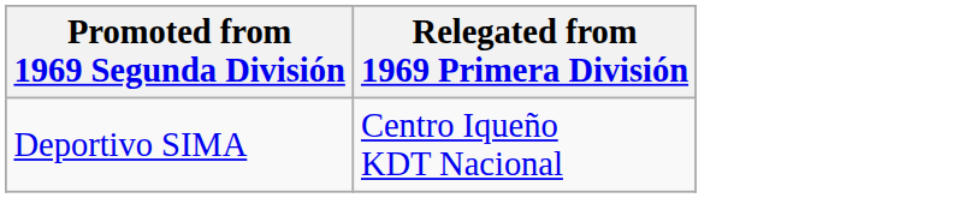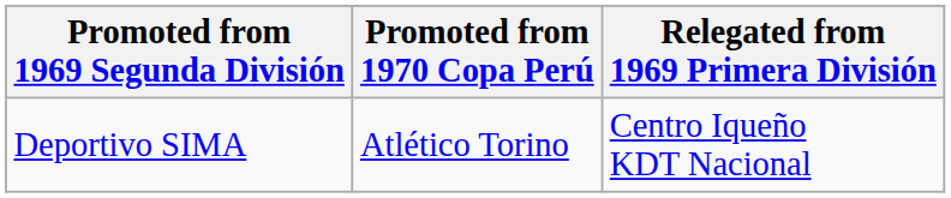+ column: Promoted from 1970 Copa Perú | Atlético Torino
